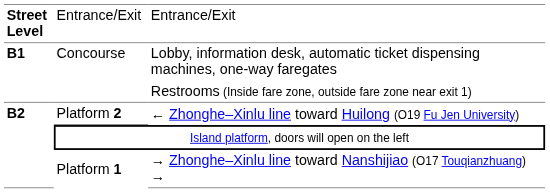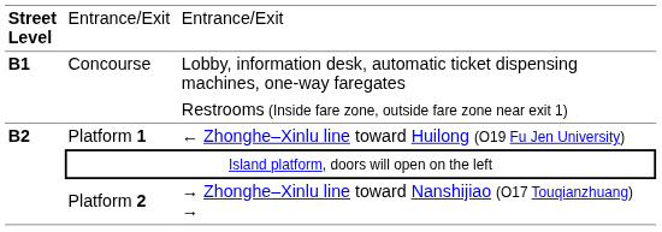← Zhonghe–Xinlu line toward Huilong (O19 Fu Jen University) | column 2: Platform 2 -> Platform 1
→ Zhonghe–Xinlu line toward Nanshijiao (O17 Touqianzhuang) → | column 2: Platform 1 -> Platform 2
